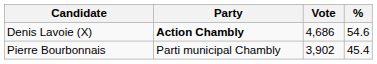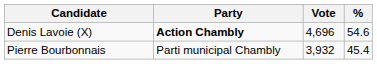Denis Lavoie (X) | Vote: 4,686 -> 4,696
Pierre Bourbonnais | Vote: 3,902 -> 3,932
